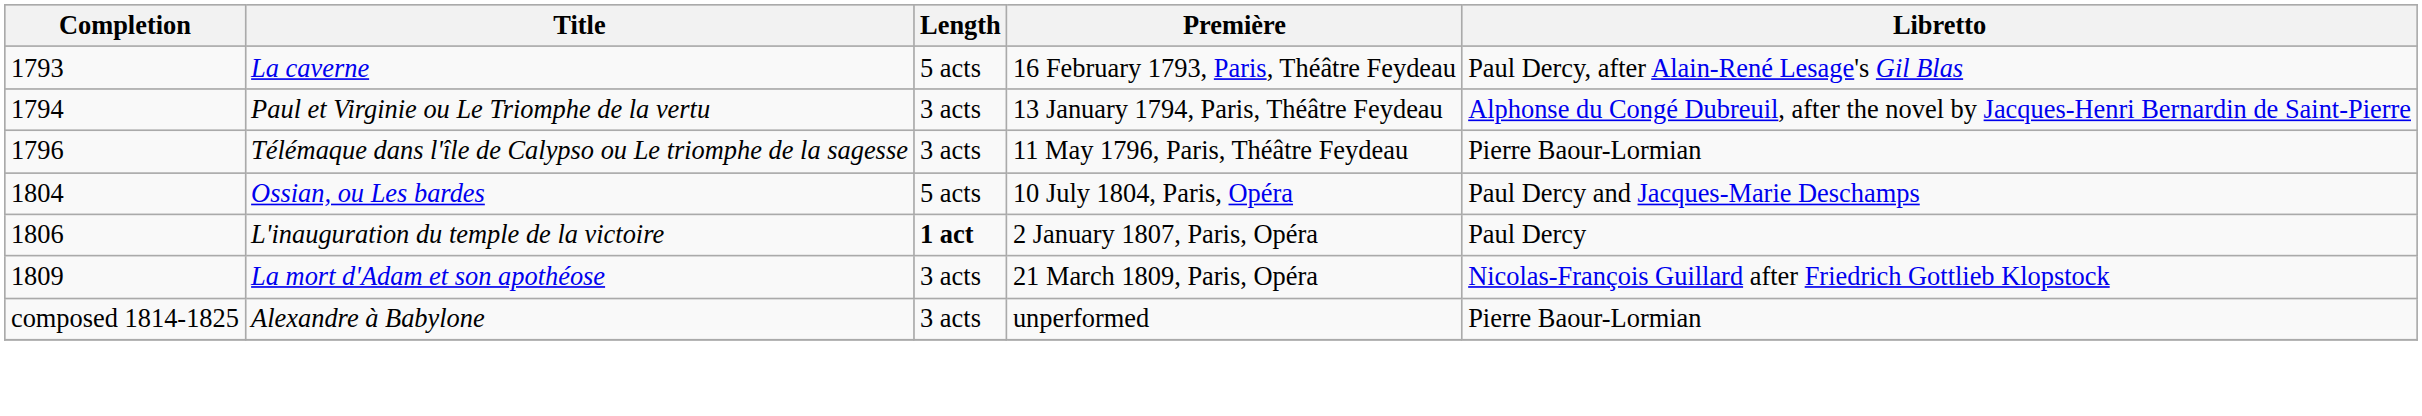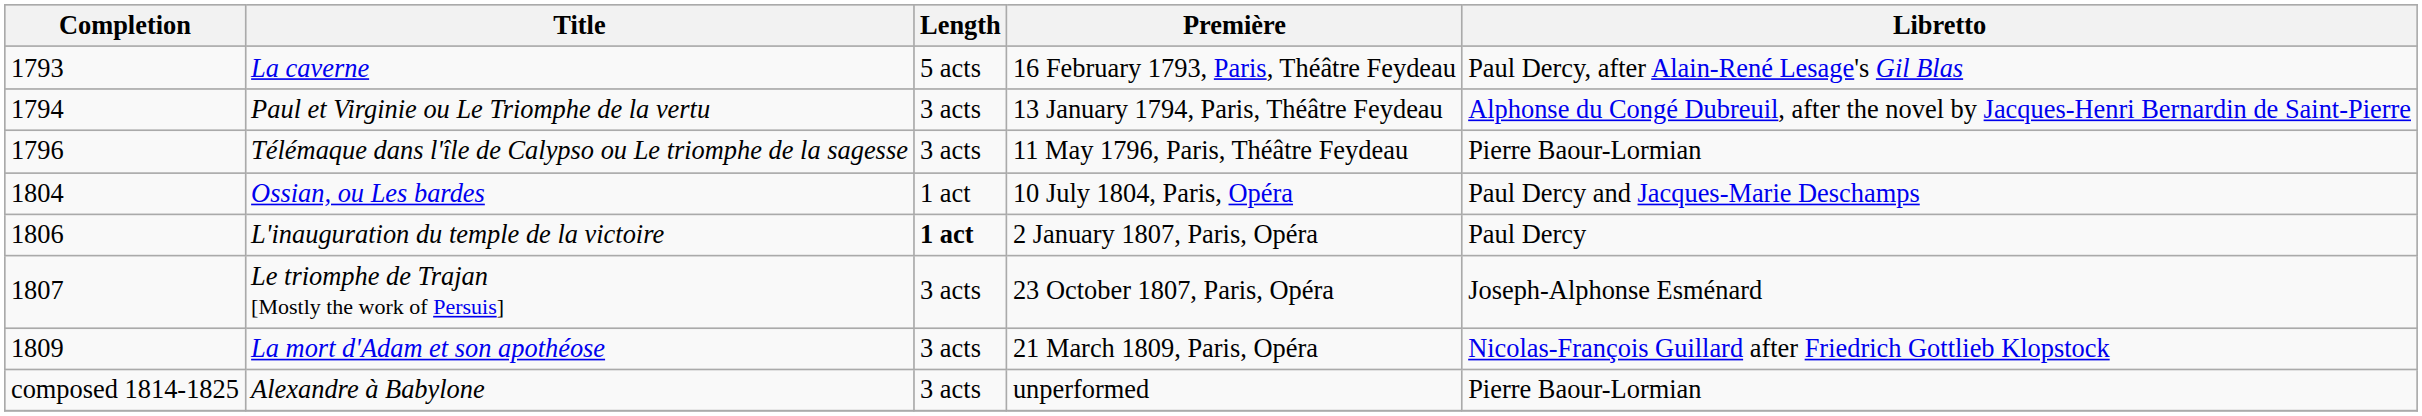Ossian, ou Les bardes | Length: 5 acts -> 1 act
+ row: 1807 | Le triomphe de Trajan [Mostly the work of Persuis] | 3 acts | 23 October 1807, Paris, Opéra | Joseph-Alphonse Esménard
